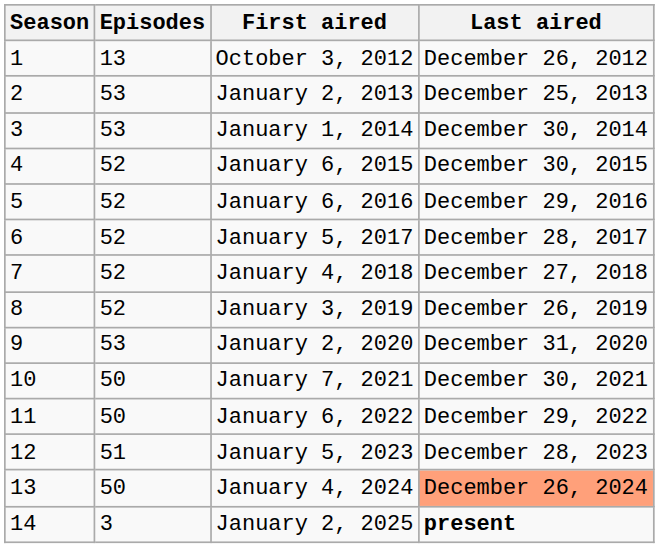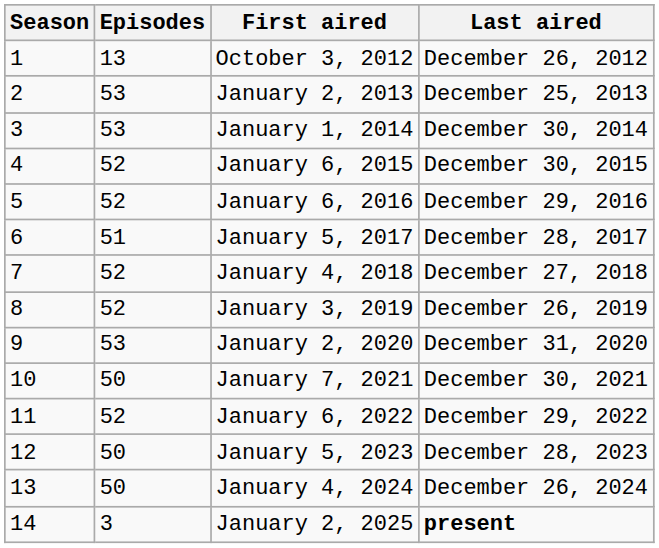January 5, 2017 | Episodes: 52 -> 51
January 6, 2022 | Episodes: 50 -> 52
January 5, 2023 | Episodes: 51 -> 50
January 4, 2024 | Last aired: lightsalmon background -> no background
